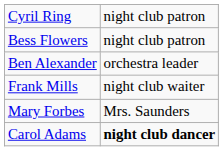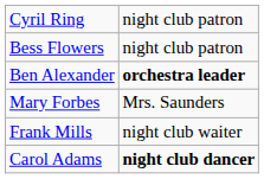Ben Alexander | column 2: normal -> bold
rows swapped: Frank Mills <-> Mary Forbes
